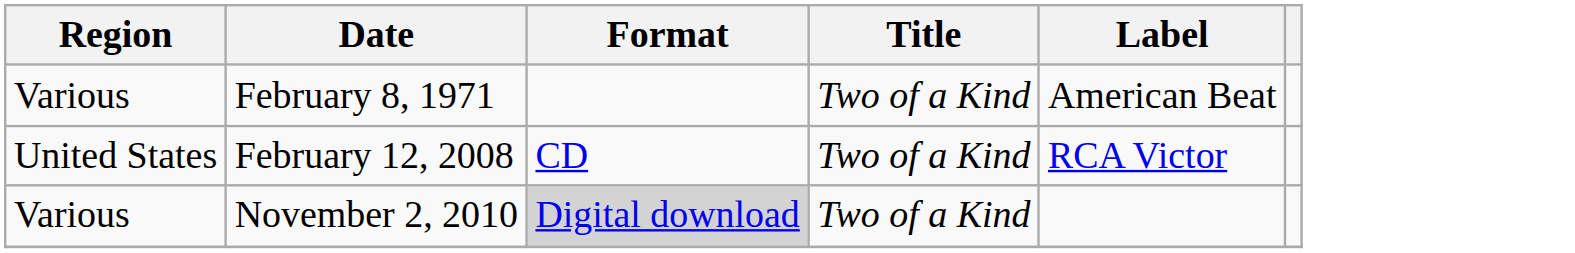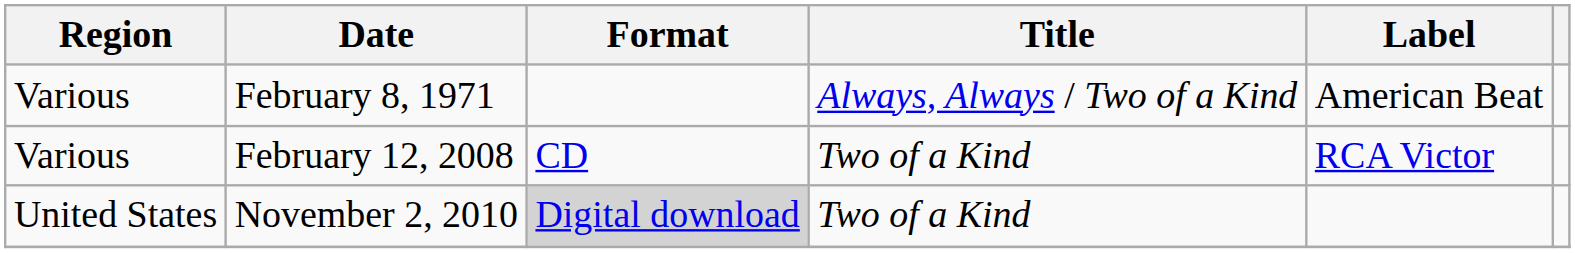February 8, 1971 | Title: Two of a Kind -> Always, Always / Two of a Kind
February 12, 2008 | Region: United States -> Various
November 2, 2010 | Region: Various -> United States
